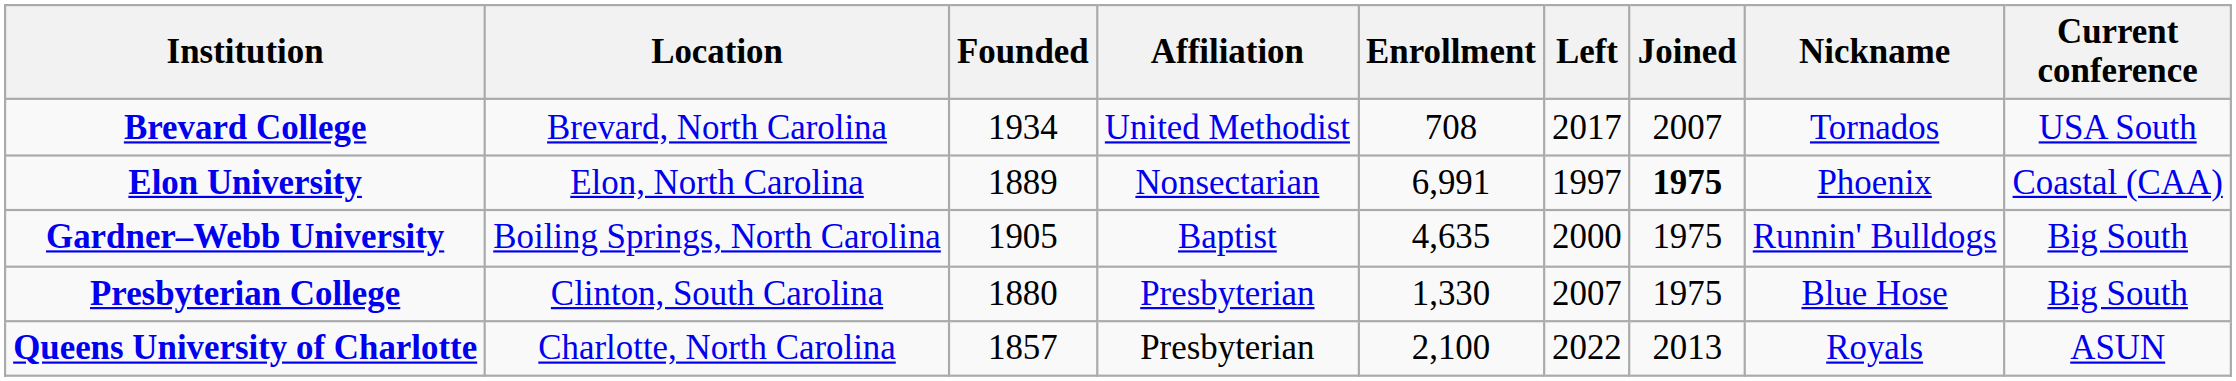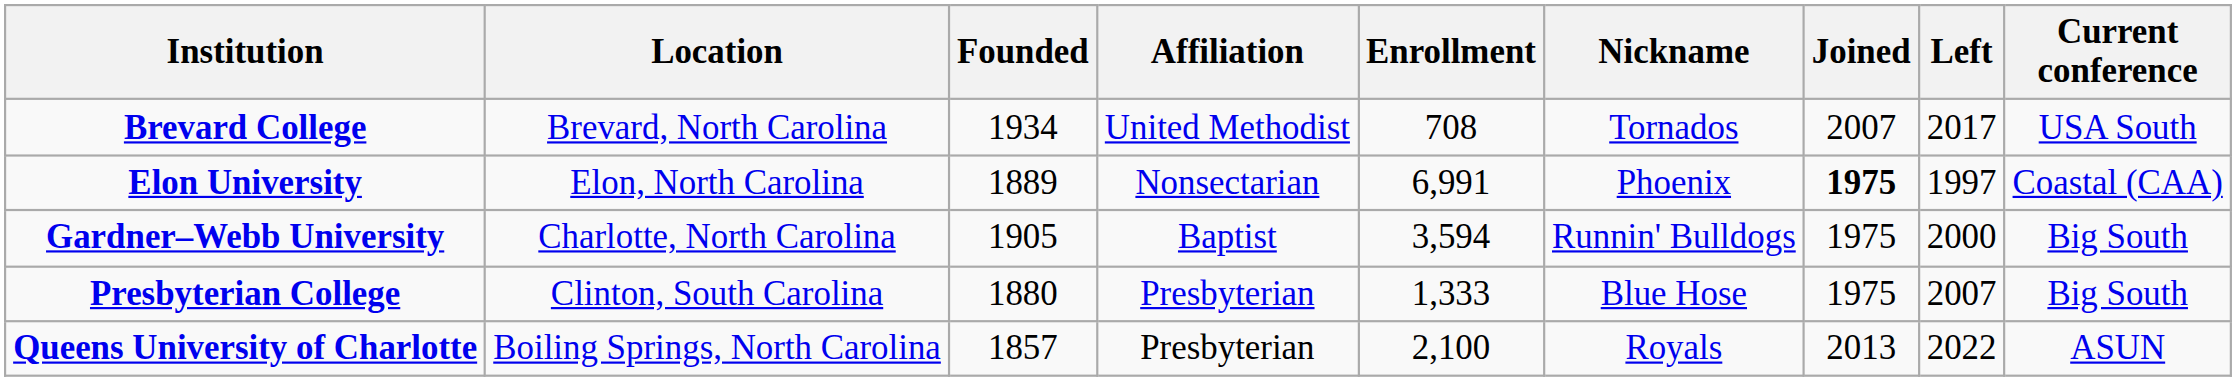columns swapped: Nickname <-> Left
Gardner–Webb University | Location: Boiling Springs, North Carolina -> Charlotte, North Carolina
Gardner–Webb University | Enrollment: 4,635 -> 3,594
Presbyterian College | Enrollment: 1,330 -> 1,333
Queens University of Charlotte | Location: Charlotte, North Carolina -> Boiling Springs, North Carolina
